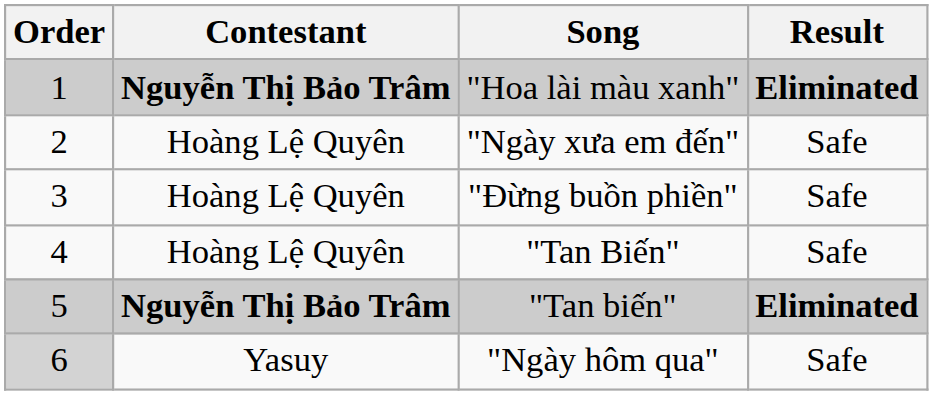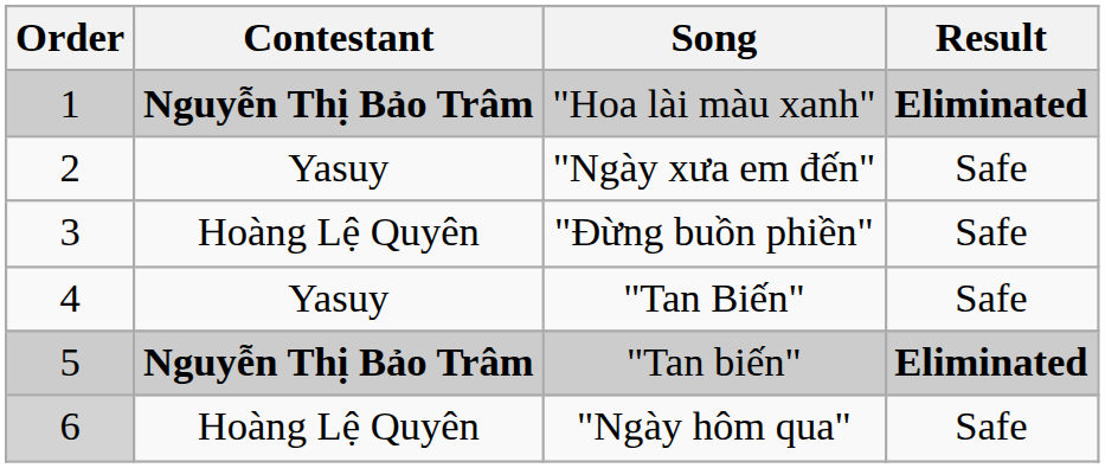"Ngày xưa em đến" | Contestant: Hoàng Lệ Quyên -> Yasuy
"Tan Biến" | Contestant: Hoàng Lệ Quyên -> Yasuy
"Ngày hôm qua" | Contestant: Yasuy -> Hoàng Lệ Quyên
